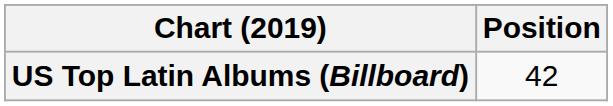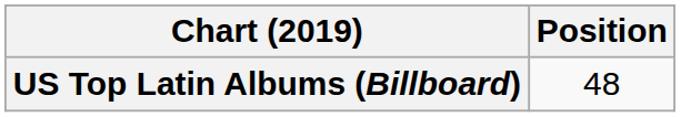US Top Latin Albums (Billboard) | Position: 42 -> 48
